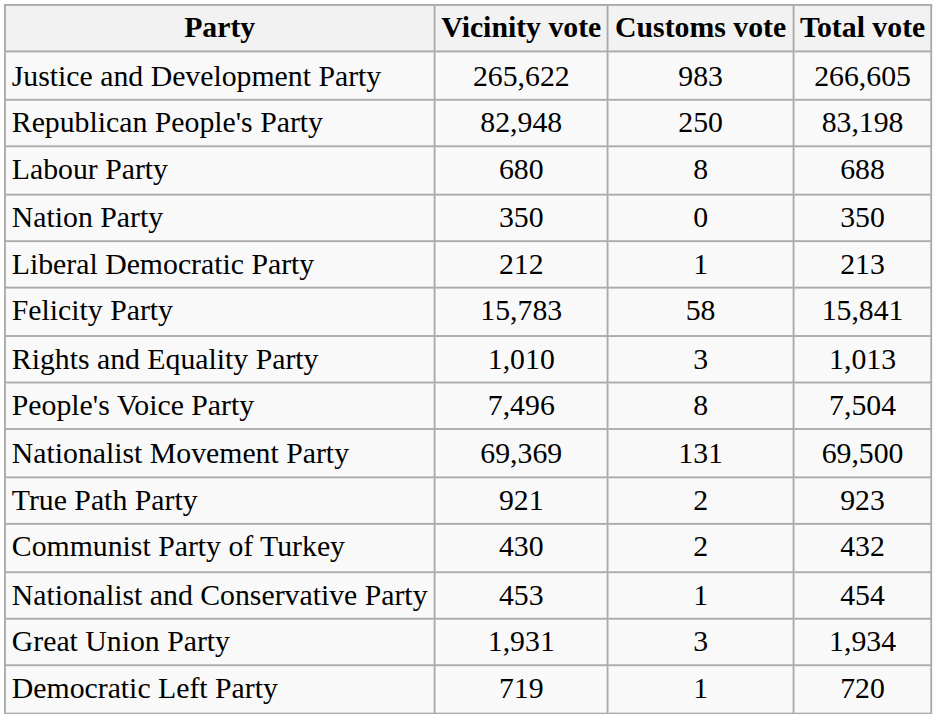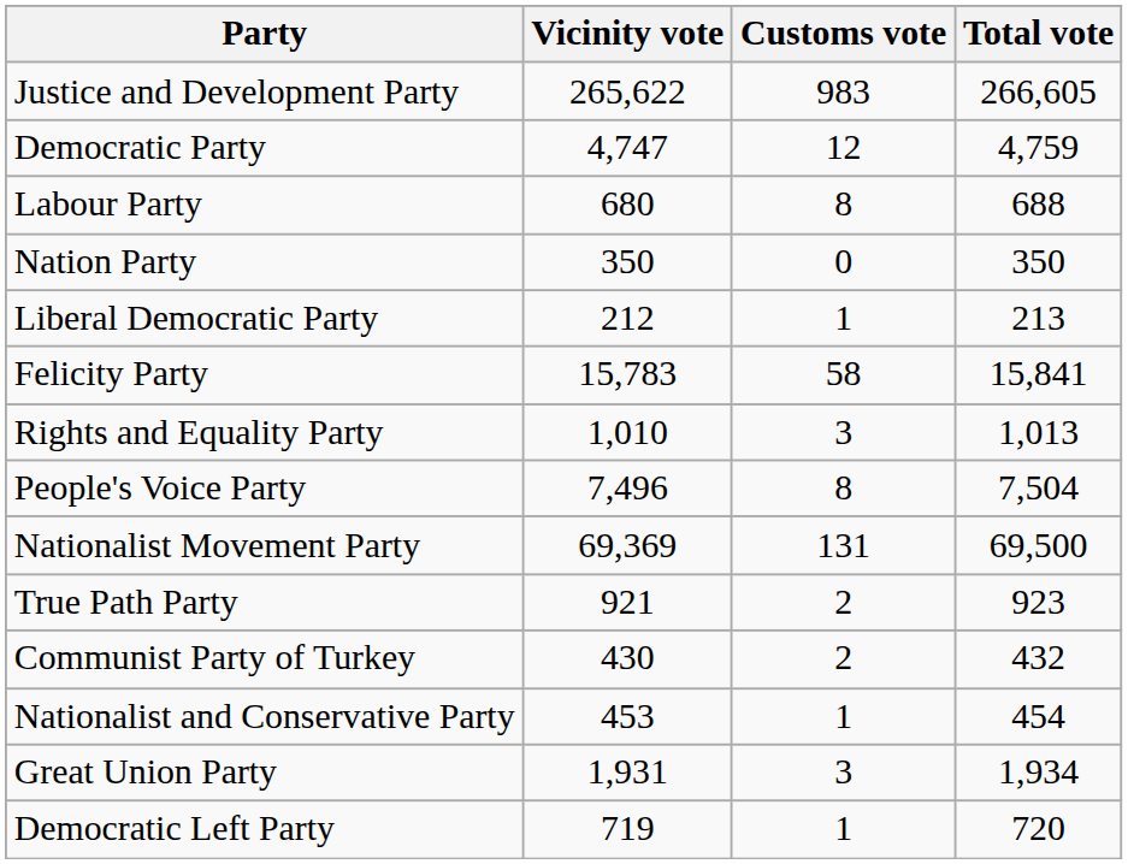+ row: Democratic Party | 4,747 | 12 | 4,759
- row: Republican People's Party | 82,948 | 250 | 83,198
